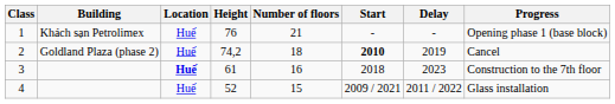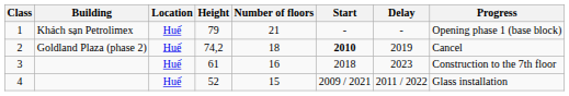1 | Height: 76 -> 79
3 | Location: bold -> normal
